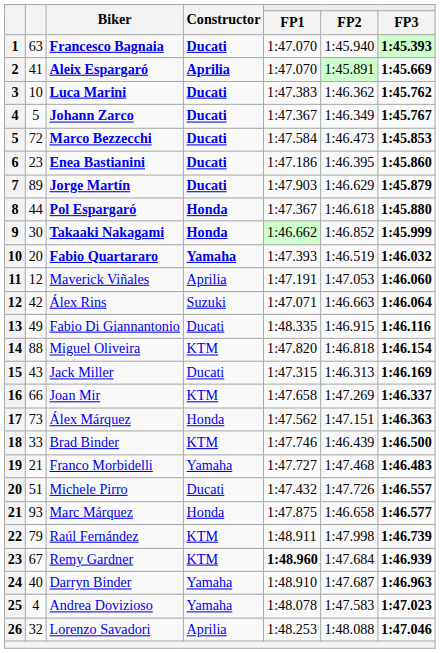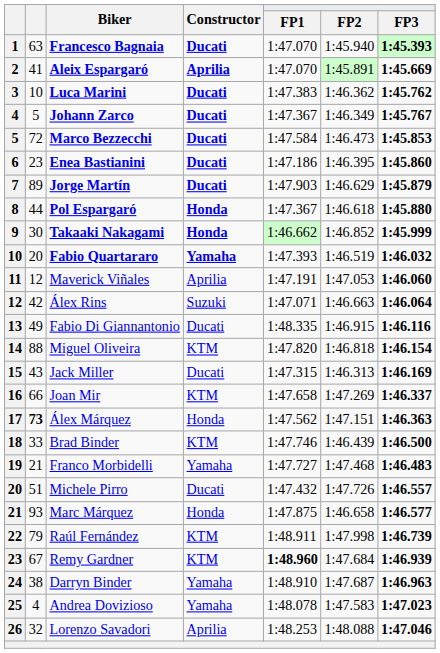Álex Márquez | column 2: normal -> bold
Darryn Binder | column 2: 40 -> 38
